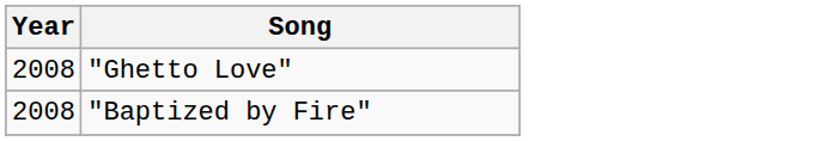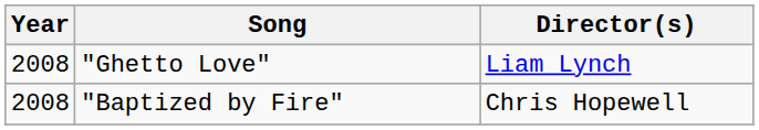+ column: Director(s) | Liam Lynch | Chris Hopewell
